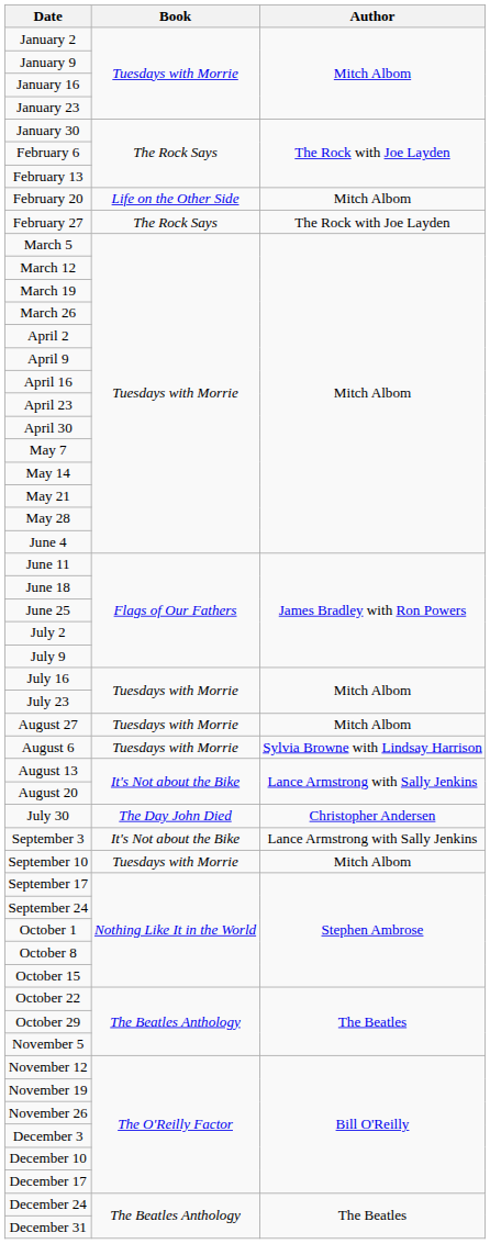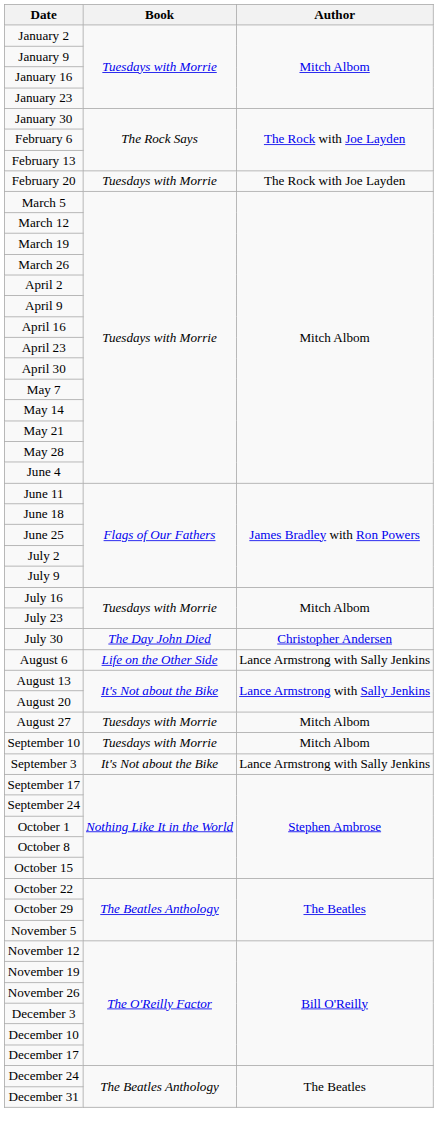February 20 | Book: Life on the Other Side -> Tuesdays with Morrie
February 20 | Author: Mitch Albom -> The Rock with Joe Layden
- row: February 27 | The Rock Says | The Rock with Joe Layden
rows swapped: July 30 <-> August 27
August 6 | Book: Tuesdays with Morrie -> Life on the Other Side
August 6 | Author: Sylvia Browne with Lindsay Harrison -> Lance Armstrong with Sally Jenkins
rows swapped: September 3 <-> September 10
